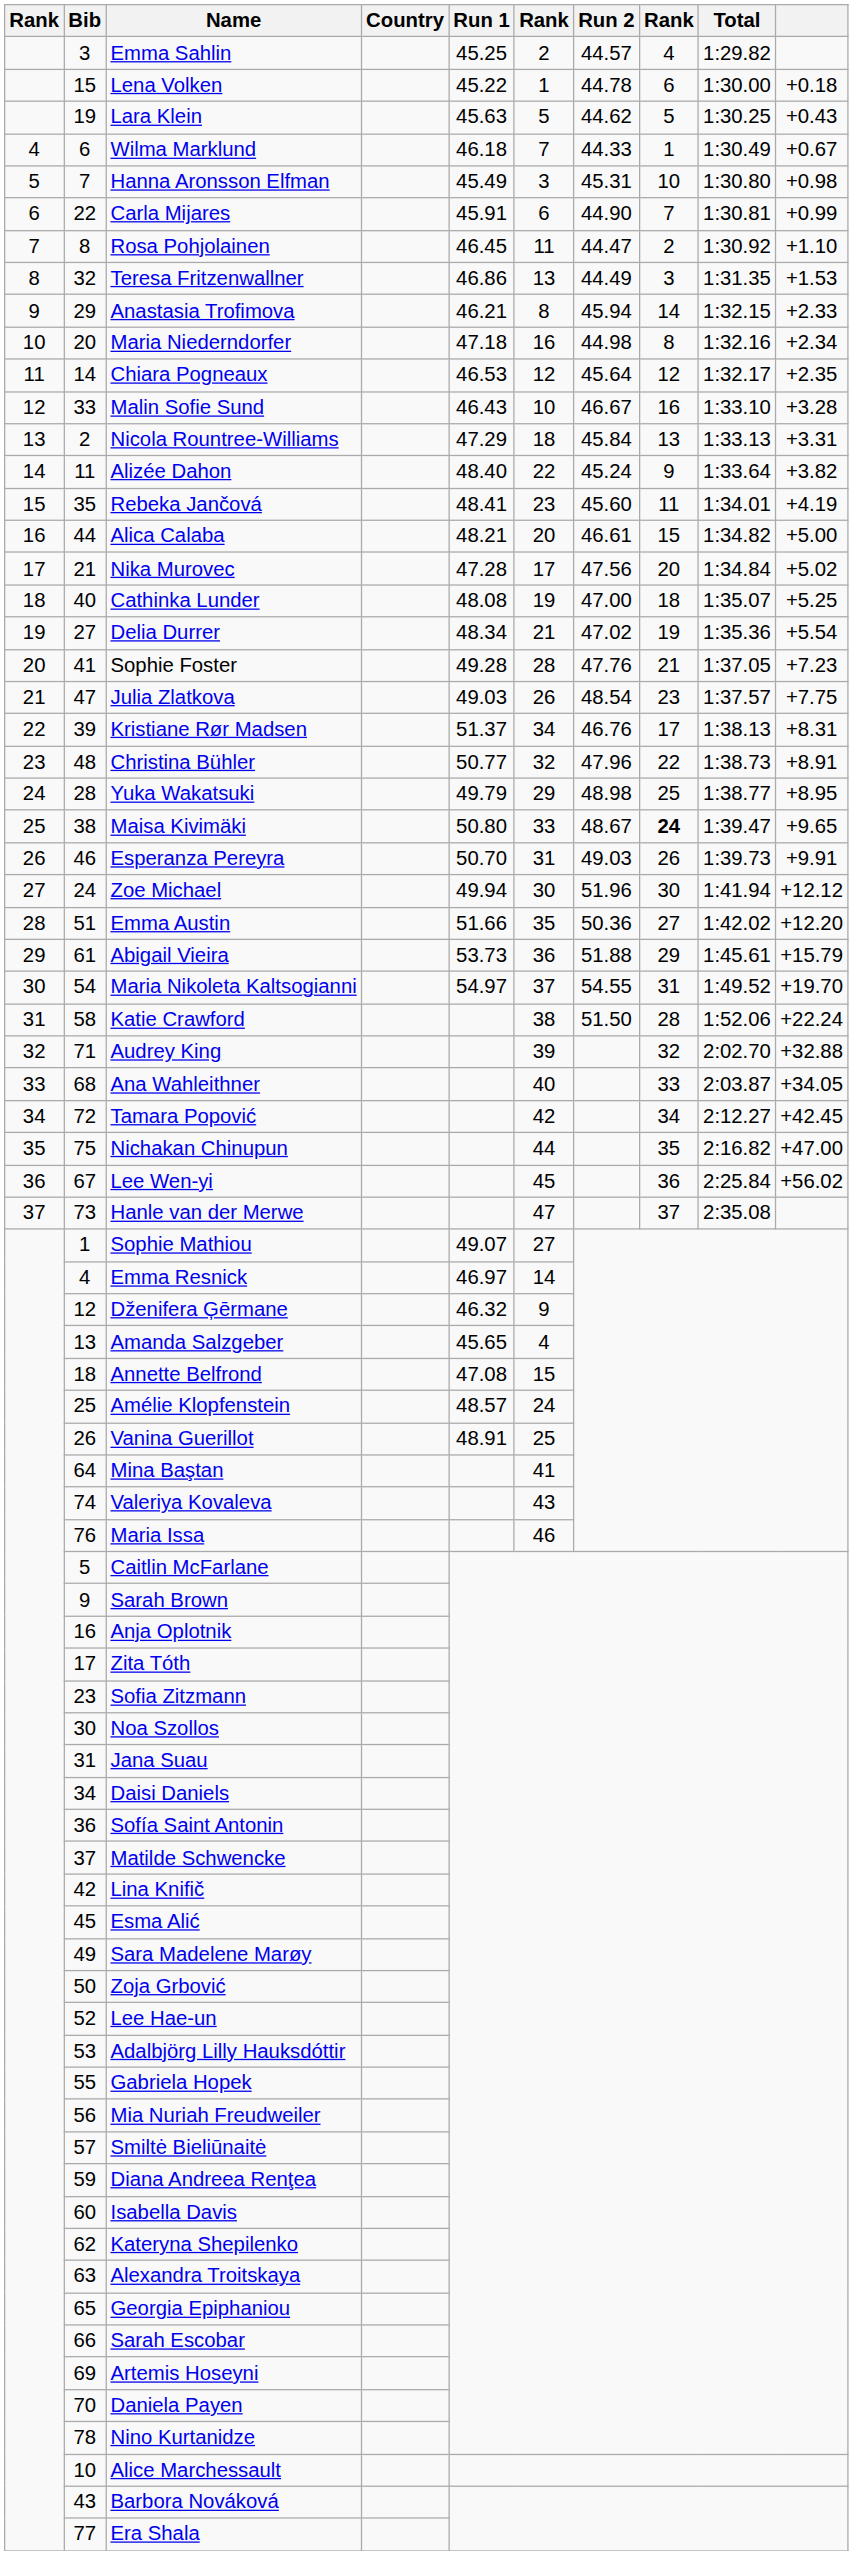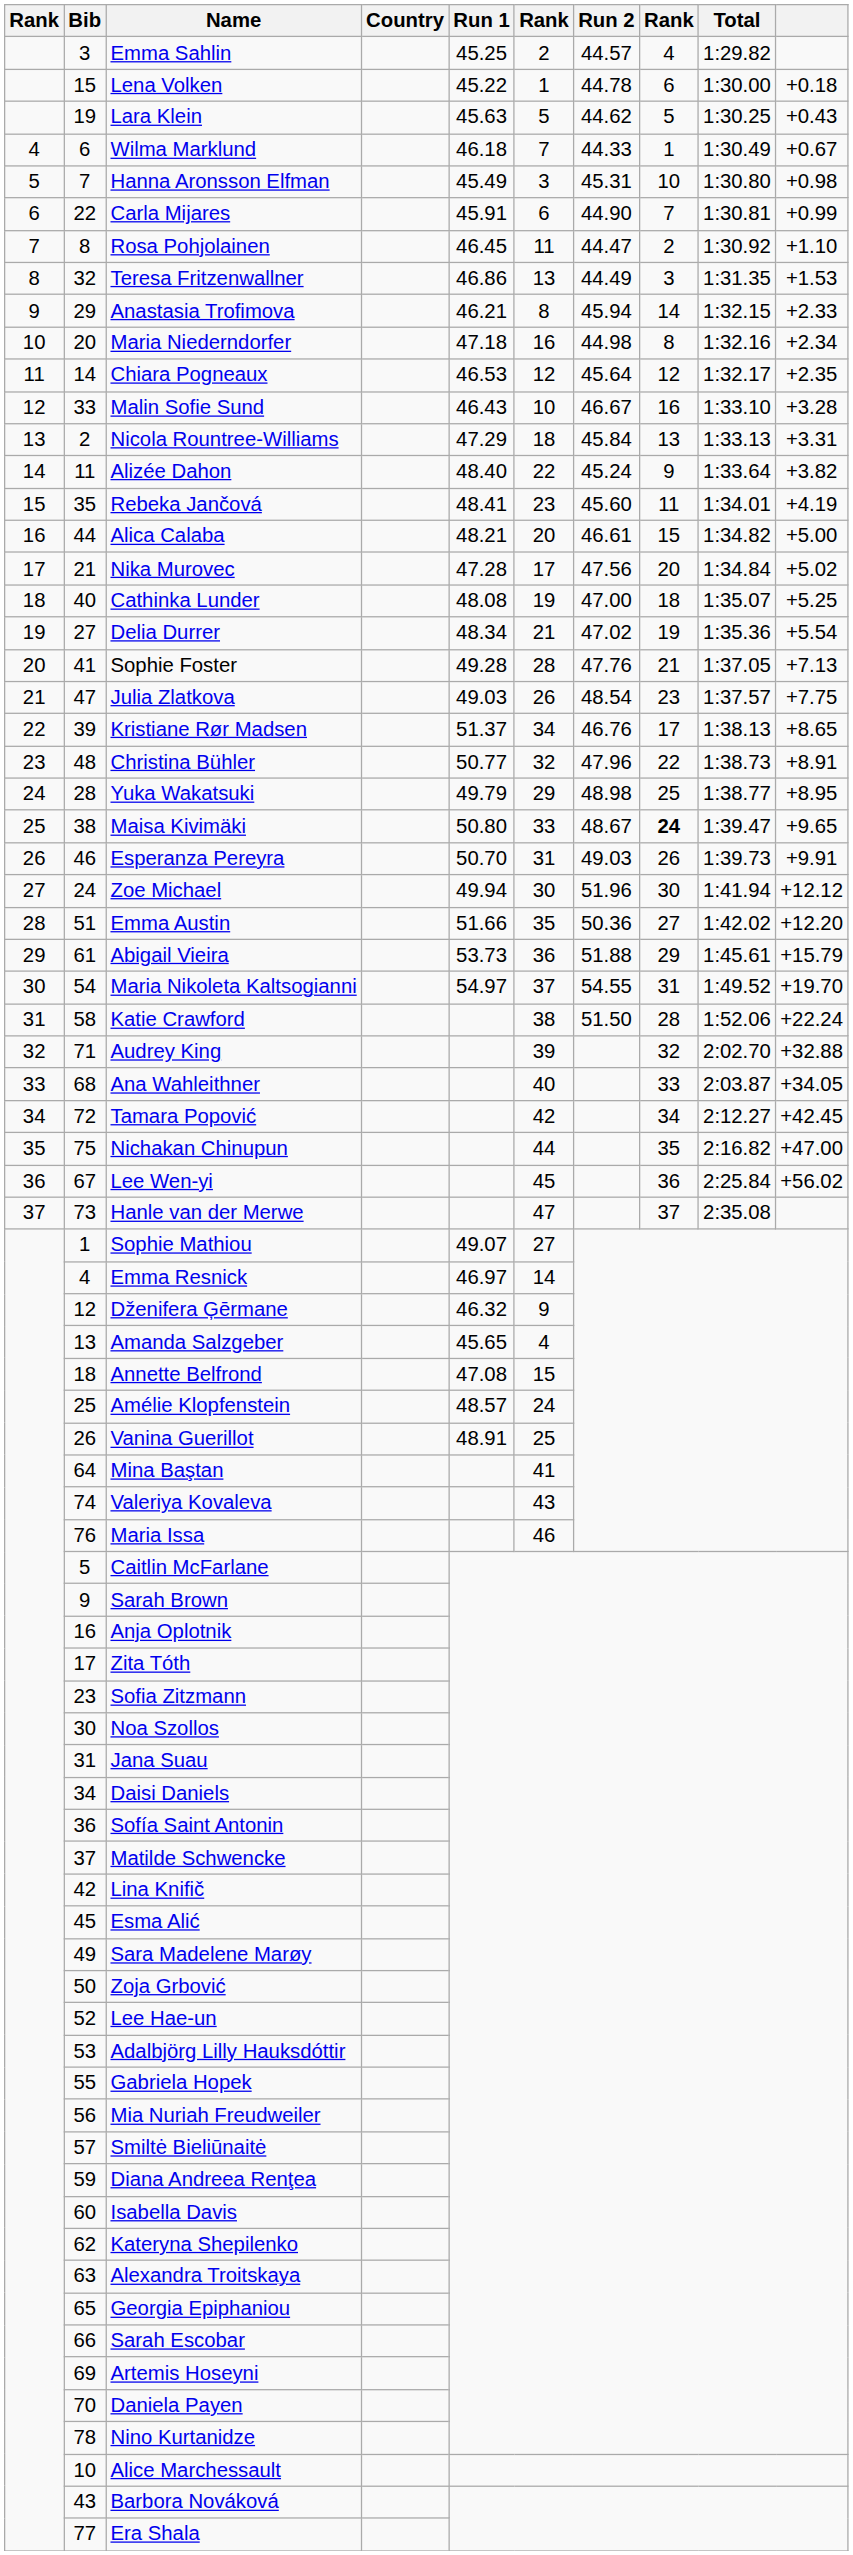Sophie Foster | column 10: +7.23 -> +7.13
Kristiane Rør Madsen | column 10: +8.31 -> +8.65
